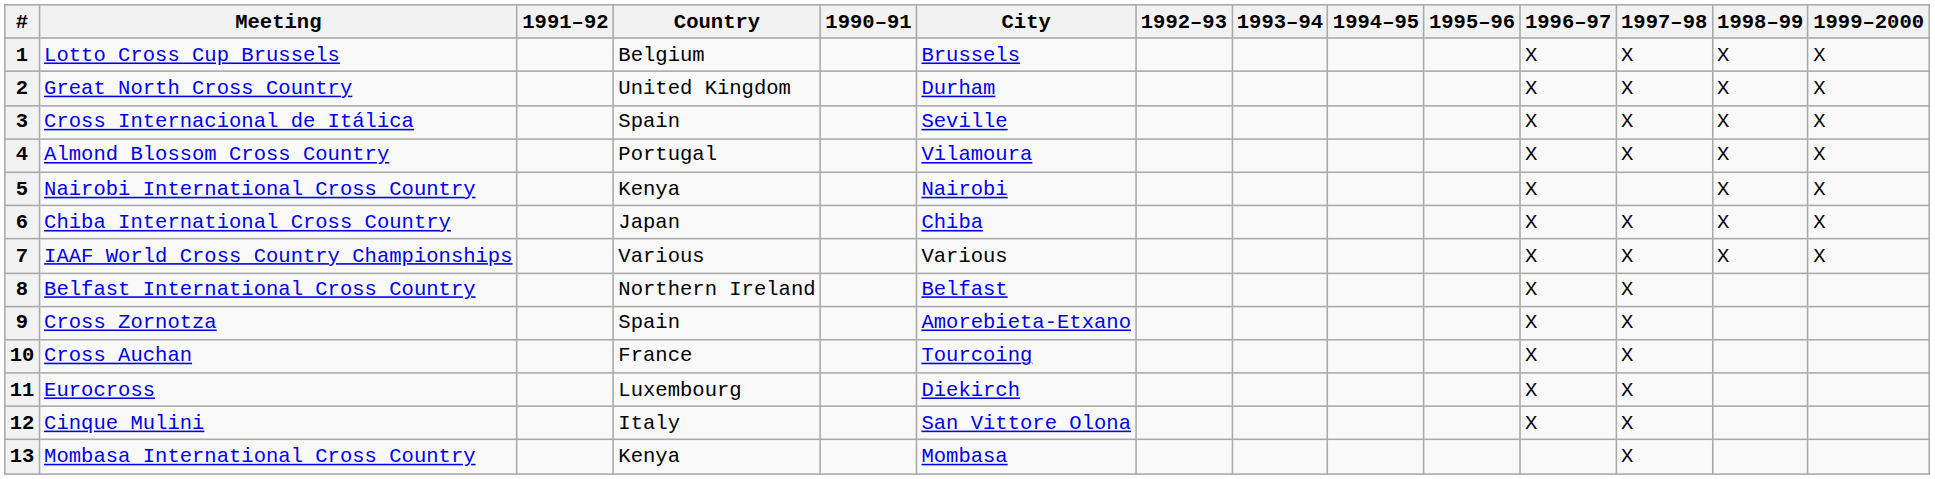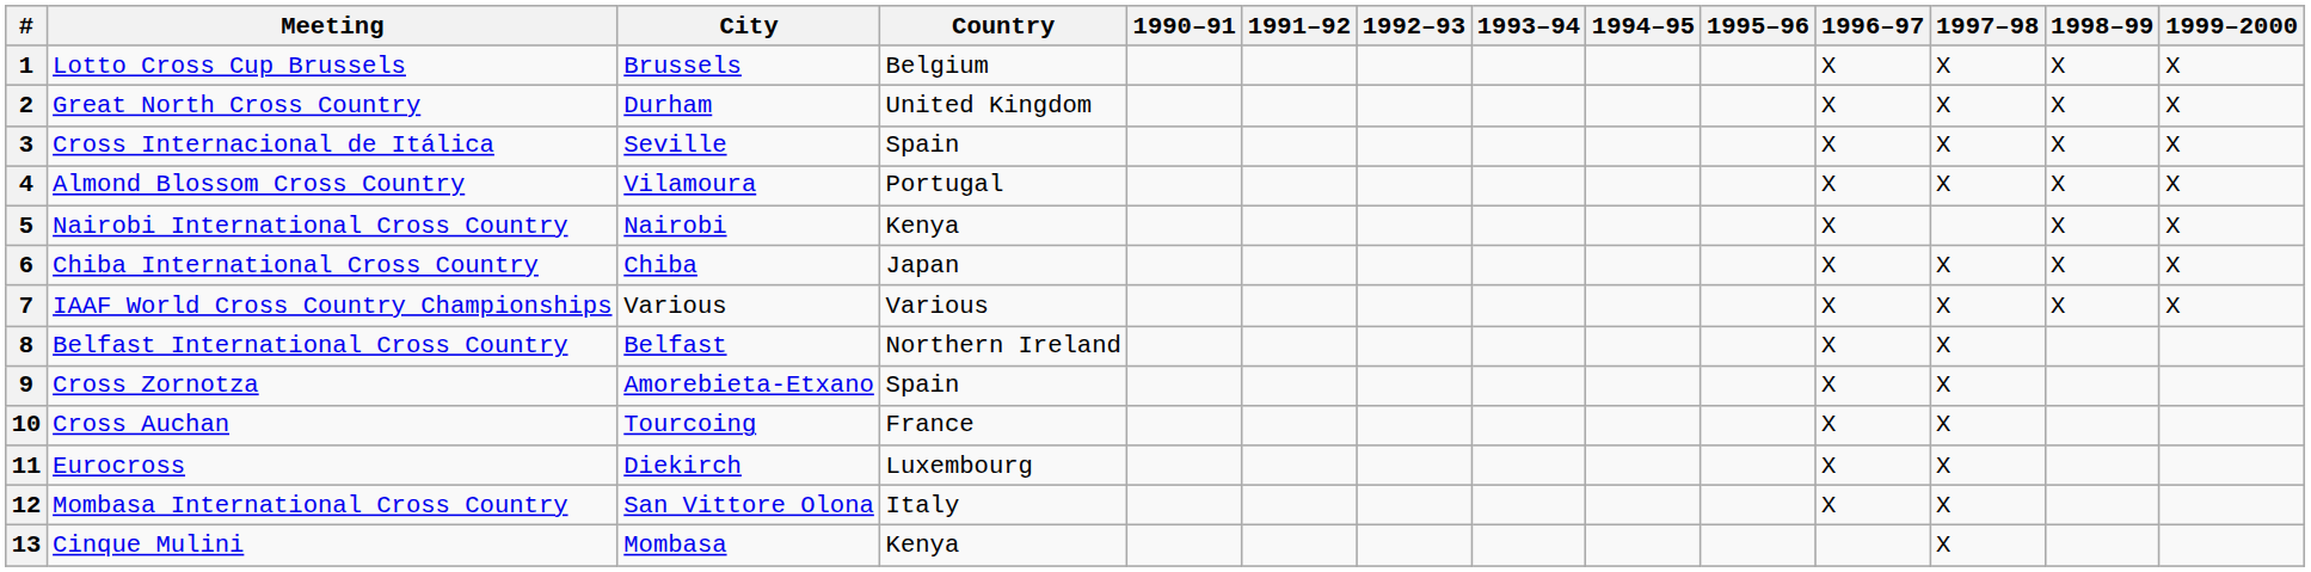columns swapped: City <-> 1991–92
12 | Meeting: Cinque Mulini -> Mombasa International Cross Country
13 | Meeting: Mombasa International Cross Country -> Cinque Mulini
